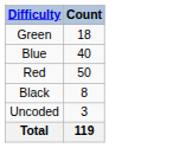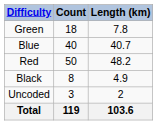+ column: Length (km) | 7.8 | 40.7 | 48.2 | 4.9 | 2 | 103.6
